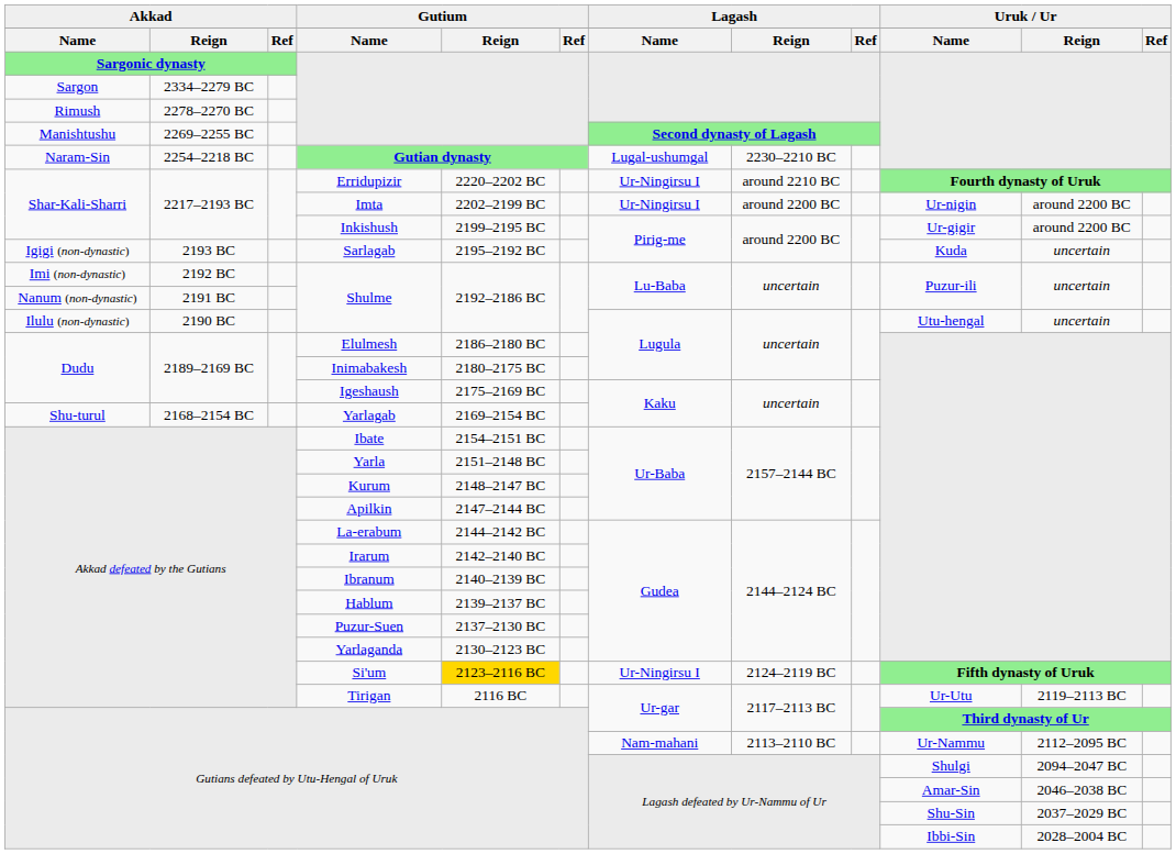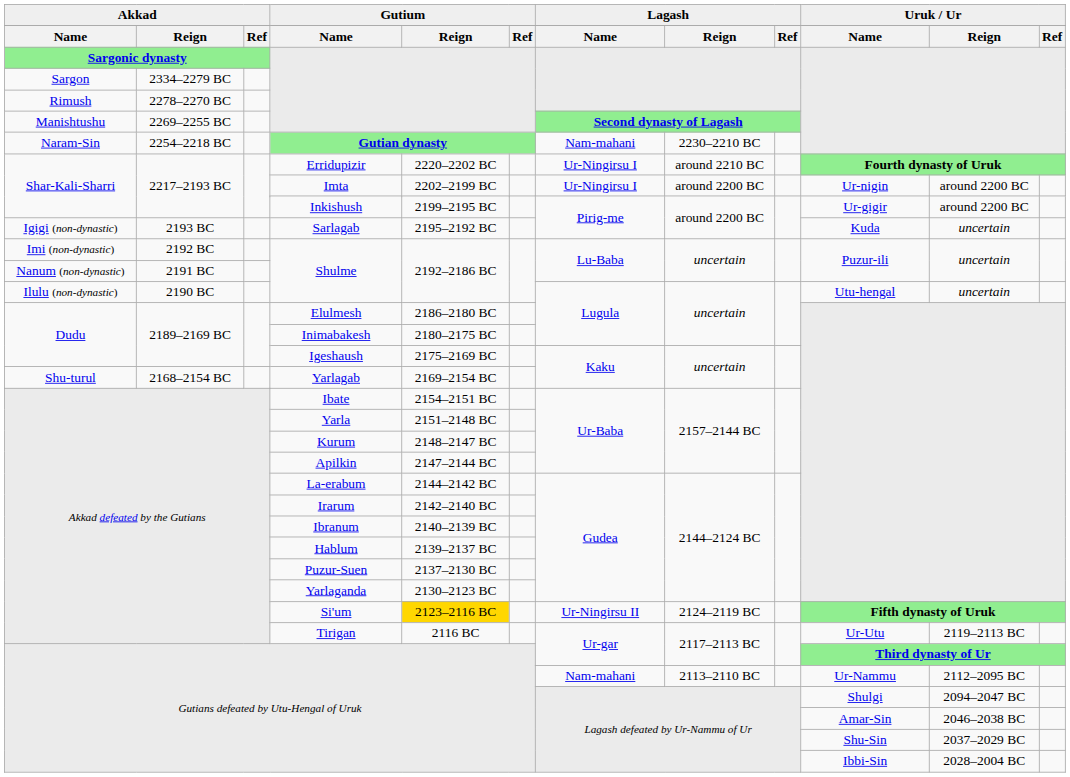Gutian dynasty | column 7: Lugal-ushumgal -> Nam-mahani
Si'um | column 7: Ur-Ningirsu I -> Ur-Ningirsu II
